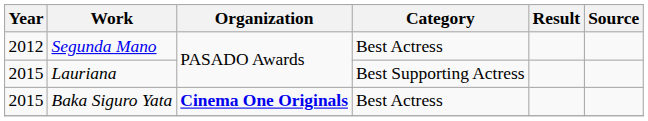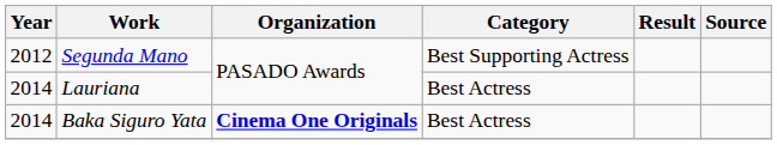Segunda Mano | Category: Best Actress -> Best Supporting Actress
Lauriana | Year: 2015 -> 2014
Lauriana | Category: Best Supporting Actress -> Best Actress
Baka Siguro Yata | Year: 2015 -> 2014
